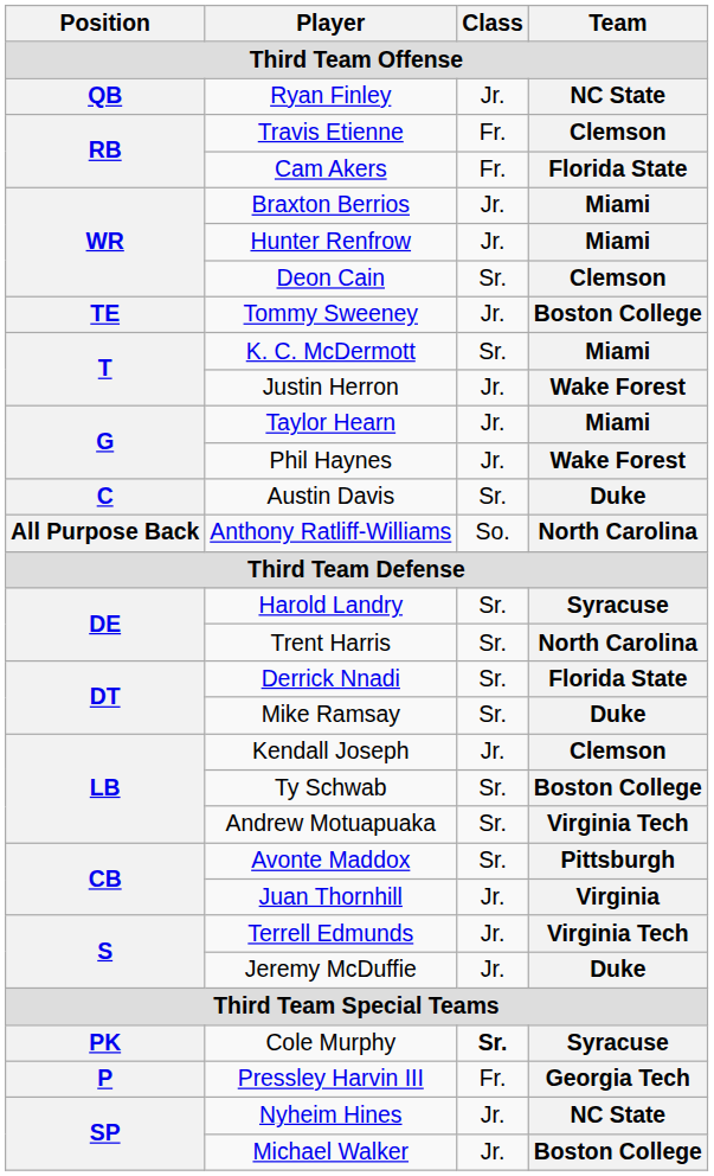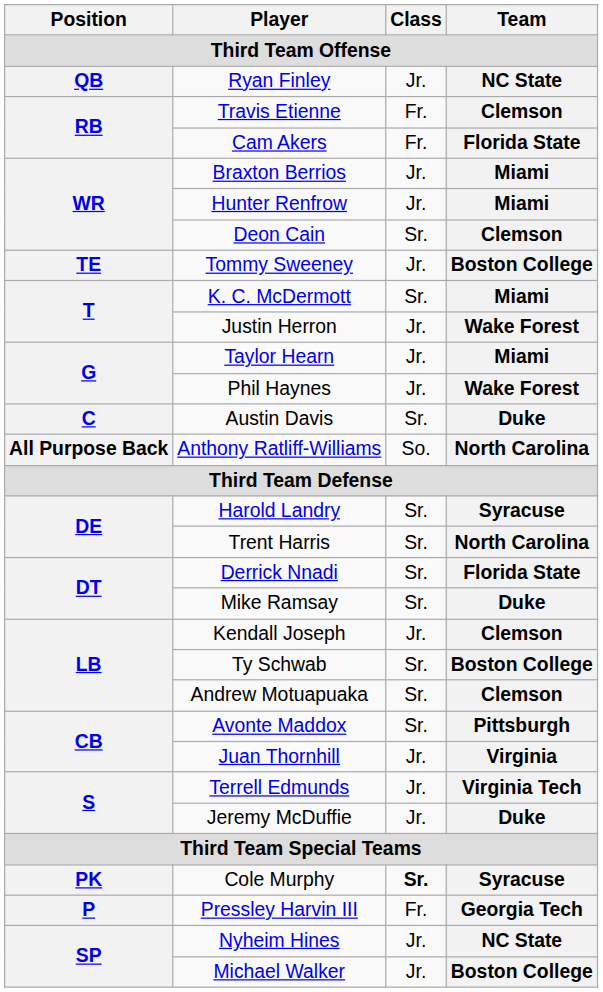Andrew Motuapuaka | Team: Virginia Tech -> Clemson
